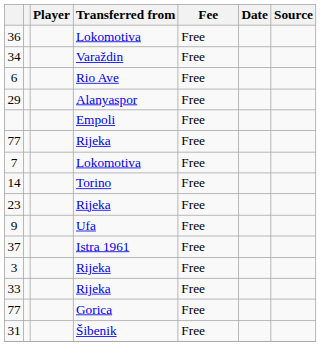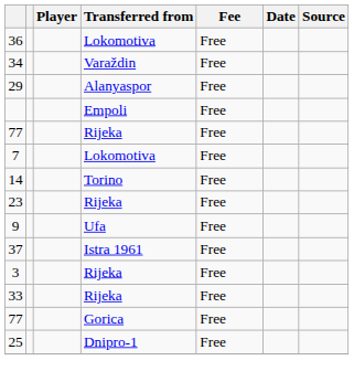- row: 6 | Rio Ave | Free
- row: 31 | Šibenik | Free
+ row: 25 | Dnipro-1 | Free
